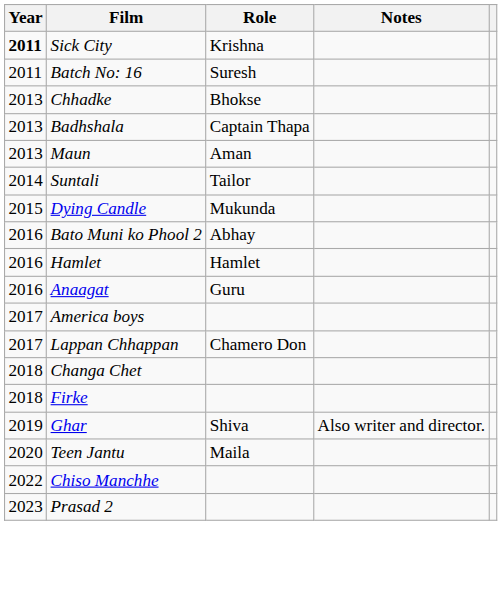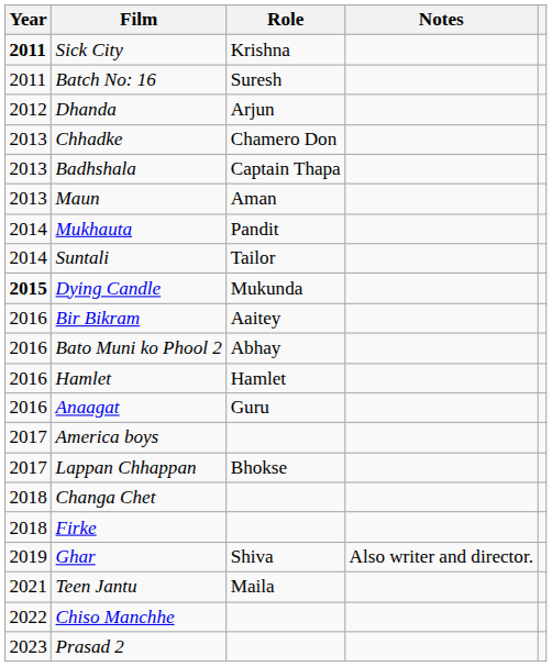+ row: 2012 | Dhanda | Arjun
Chhadke | Role: Bhokse -> Chamero Don
+ row: 2014 | Mukhauta | Pandit
Dying Candle | Year: normal -> bold
+ row: 2016 | Bir Bikram | Aaitey
Lappan Chhappan | Role: Chamero Don -> Bhokse
Teen Jantu | Year: 2020 -> 2021
